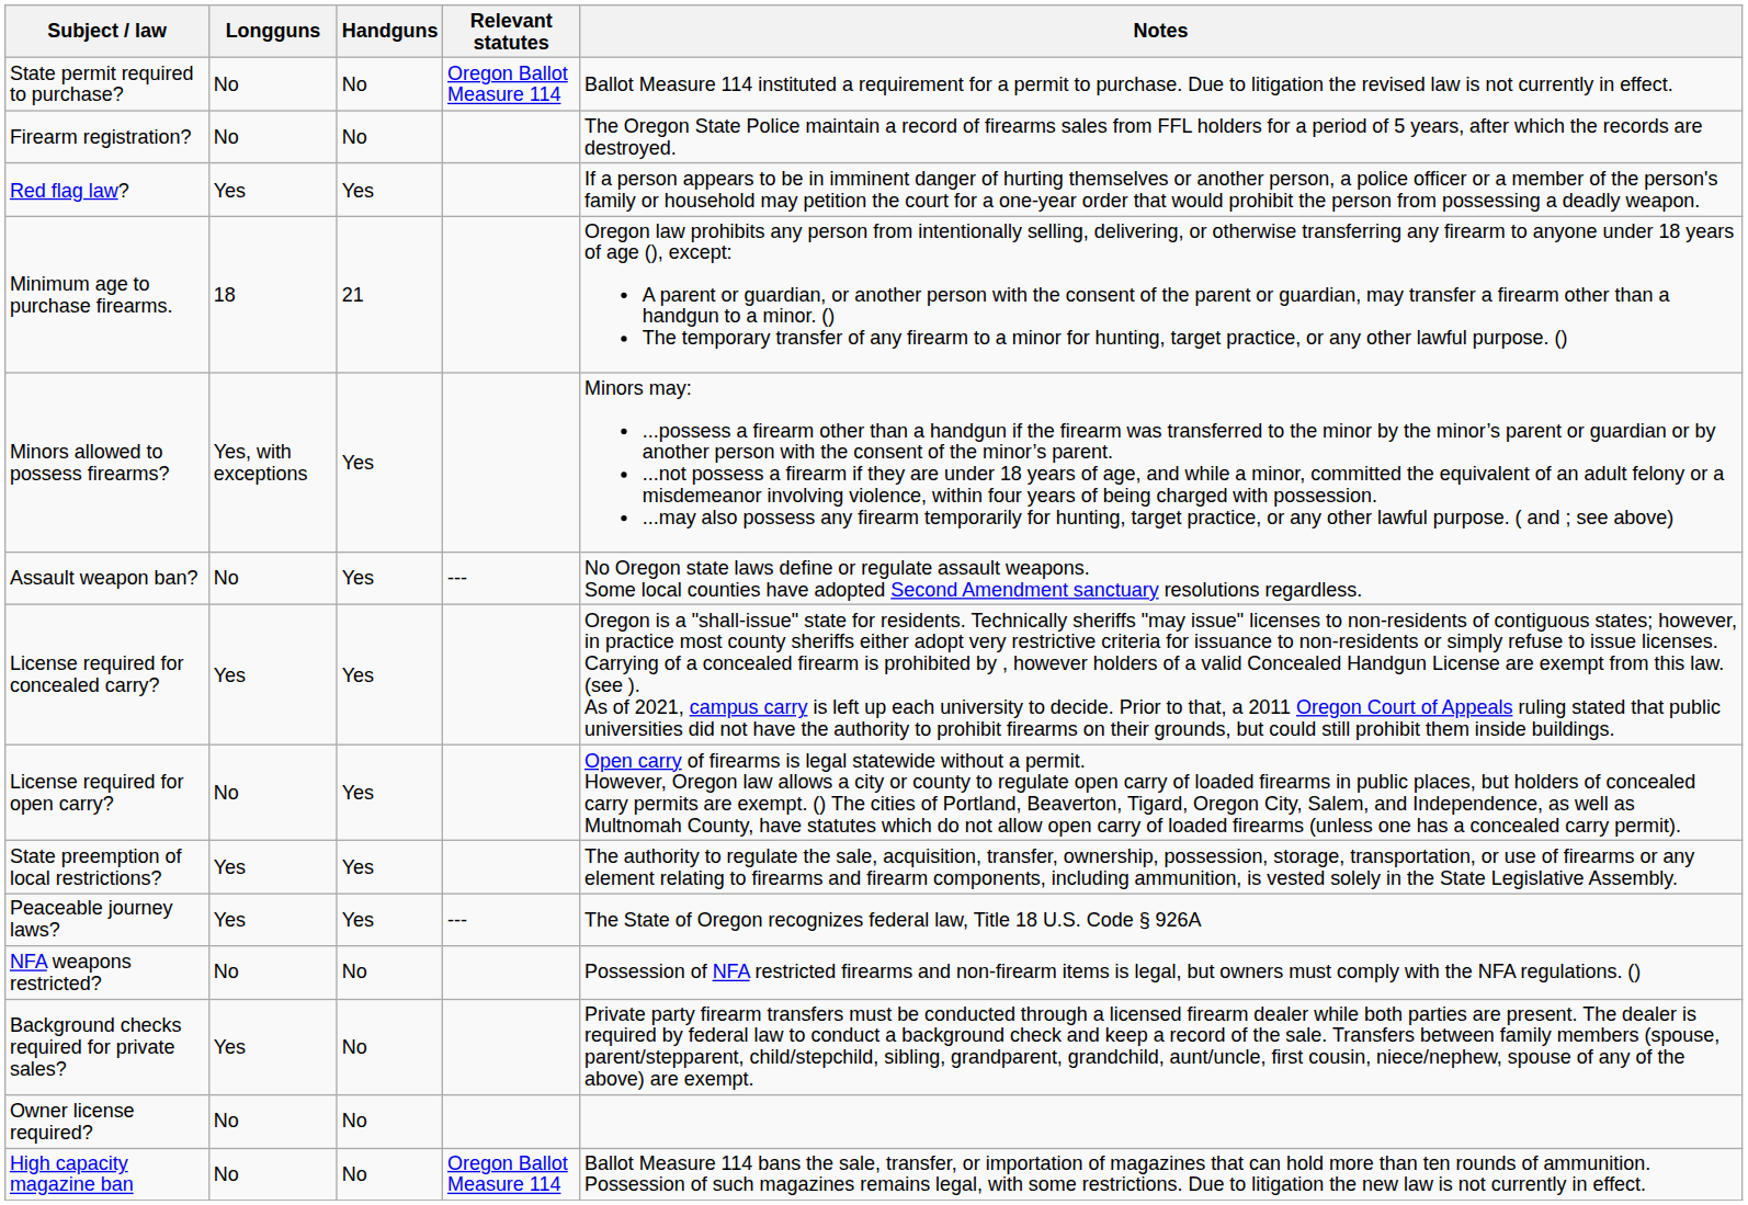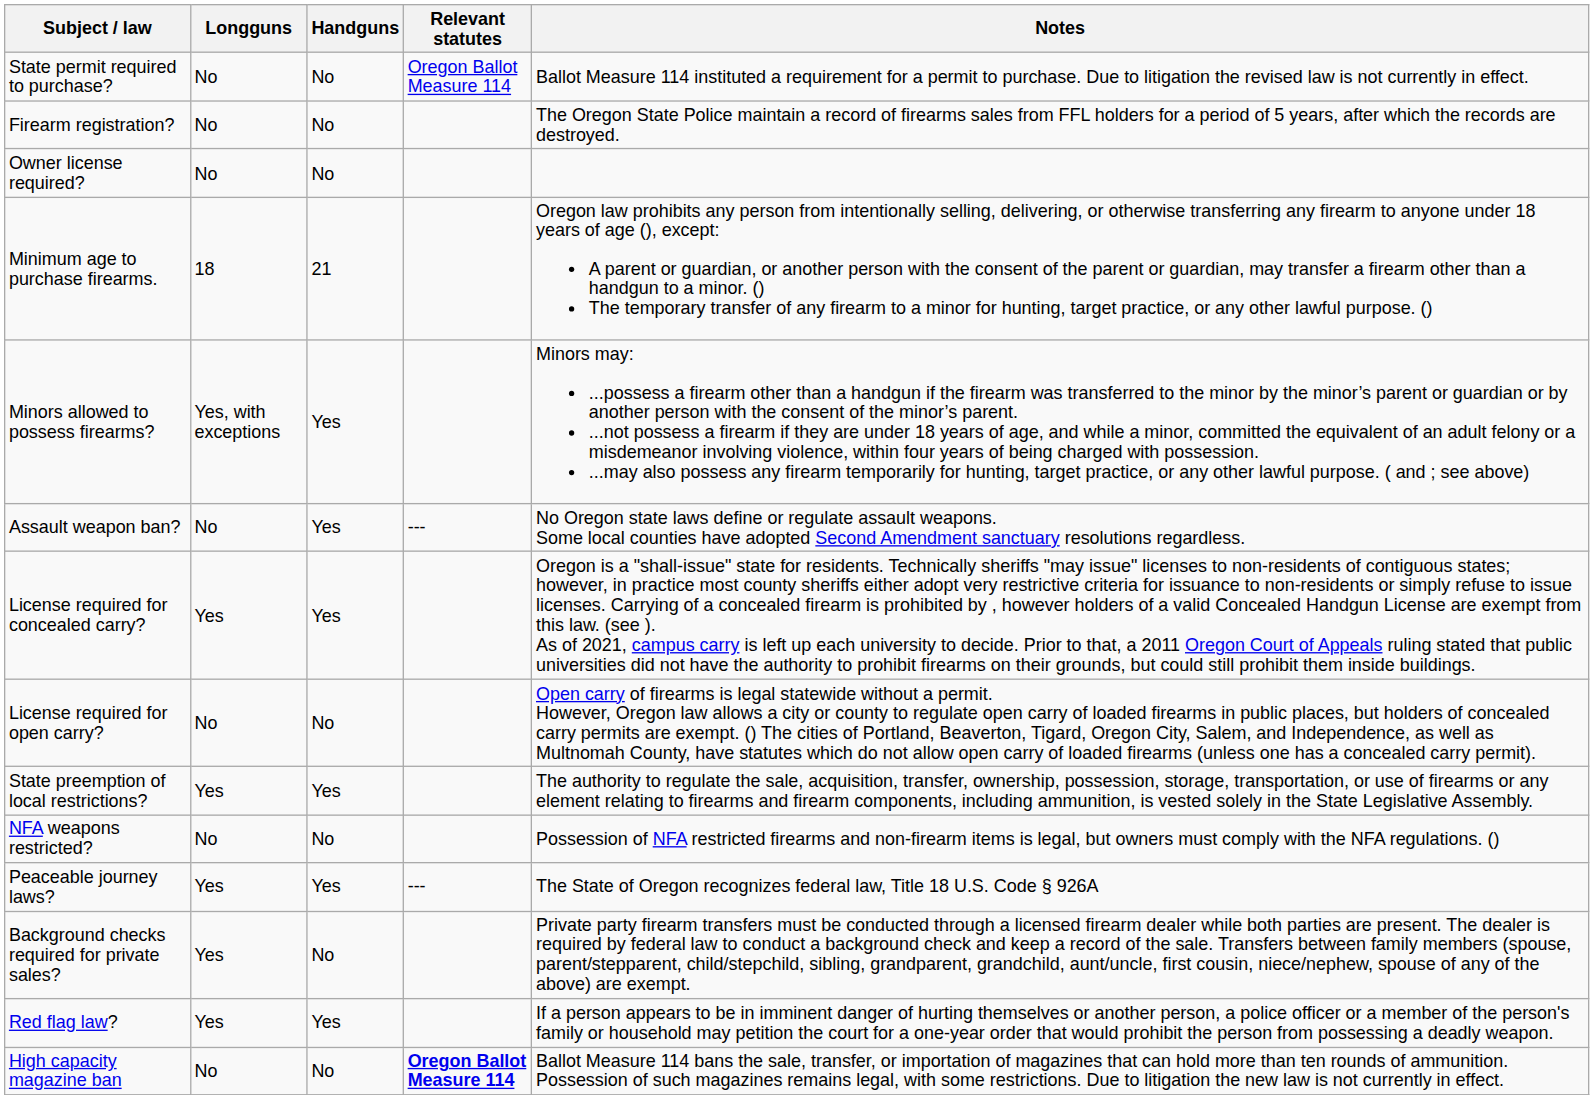rows swapped: Owner license required? <-> Red flag law?
License required for open carry? | Handguns: Yes -> No
rows swapped: NFA weapons restricted? <-> Peaceable journey laws?
High capacity magazine ban | Relevant statutes: normal -> bold
